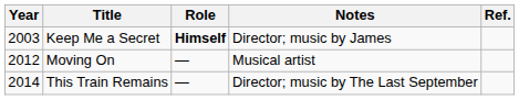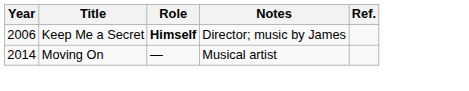Keep Me a Secret | Year: 2003 -> 2006
Moving On | Year: 2012 -> 2014
- row: 2014 | This Train Remains | — | Director; music by The Last September
